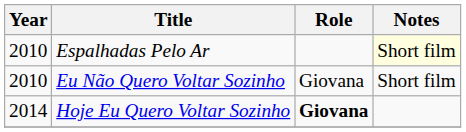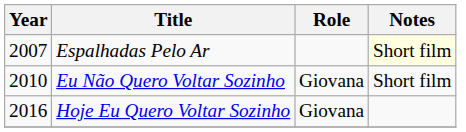Espalhadas Pelo Ar | Year: 2010 -> 2007
Hoje Eu Quero Voltar Sozinho | Year: 2014 -> 2016
Hoje Eu Quero Voltar Sozinho | Role: bold -> normal
